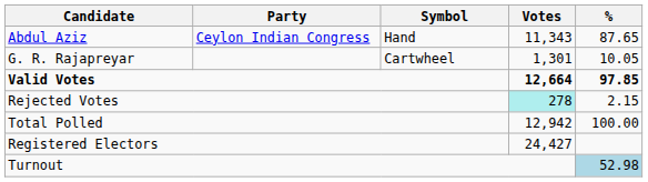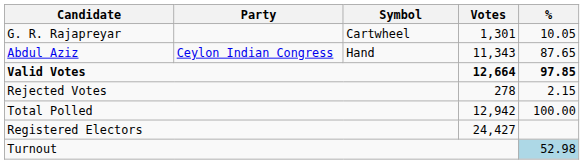rows swapped: Abdul Aziz <-> G. R. Rajapreyar
Rejected Votes | Votes: paleturquoise background -> no background
